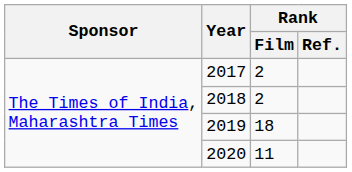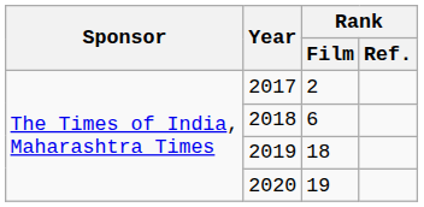2018 | Rank / Film: 2 -> 6
2020 | Rank / Film: 11 -> 19
